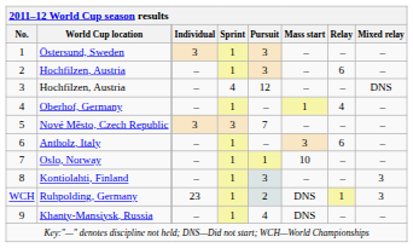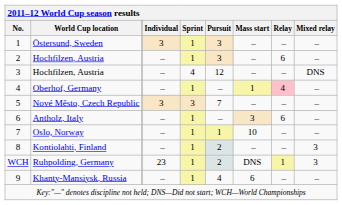Oberhof, Germany | Relay: no background -> pink background
Kontiolahti, Finland | Pursuit: 3 -> 2
Khanty-Mansiysk, Russia | Mass start: DNS -> 6
